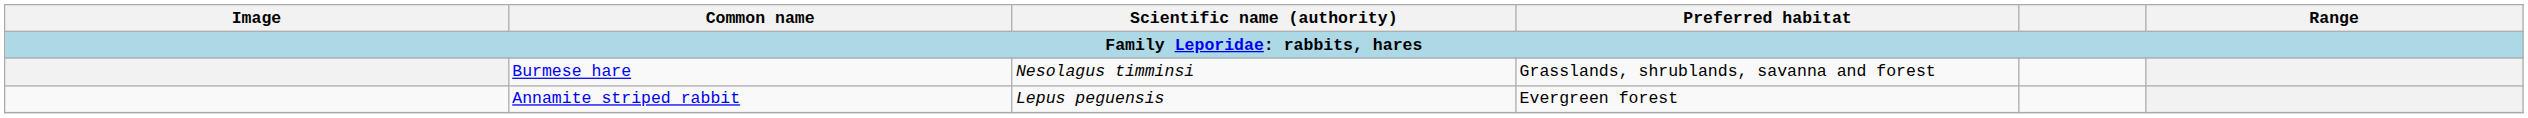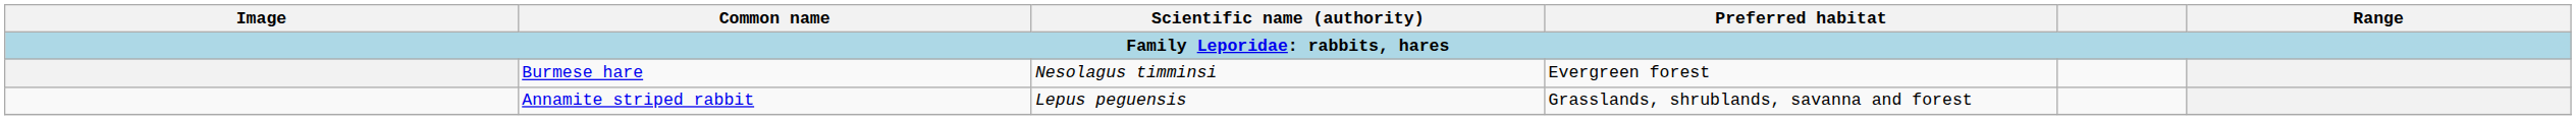Burmese hare | Preferred habitat: Grasslands, shrublands, savanna and forest -> Evergreen forest
Annamite striped rabbit | Preferred habitat: Evergreen forest -> Grasslands, shrublands, savanna and forest
